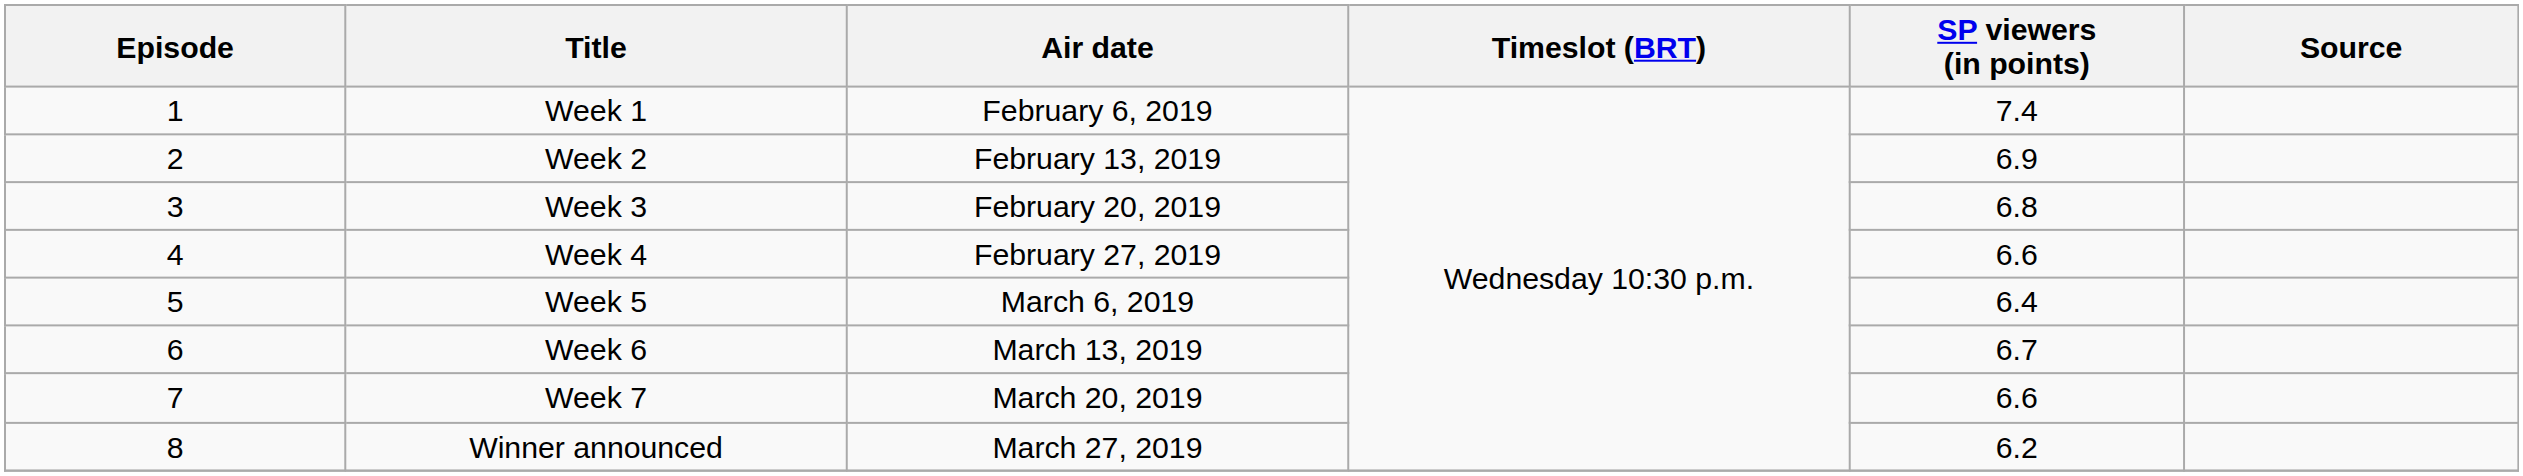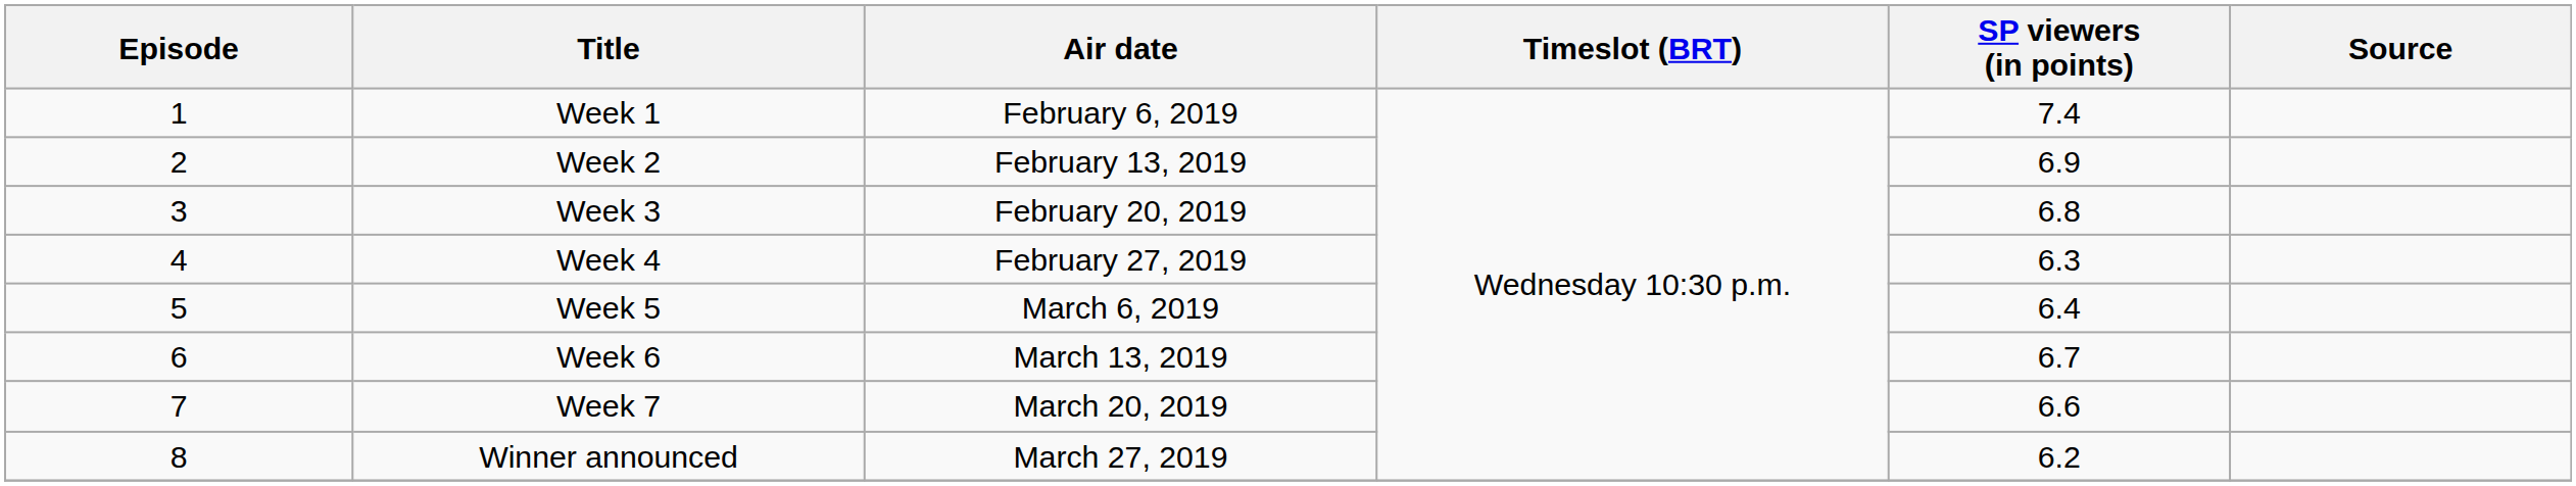Week 4 | SP viewers (in points): 6.6 -> 6.3
